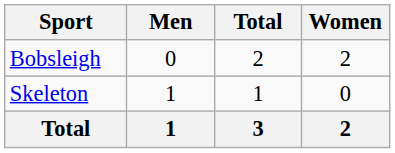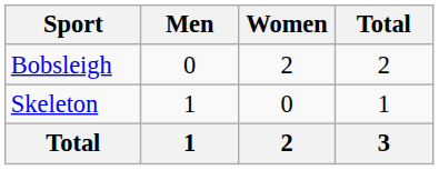columns swapped: Women <-> Total
